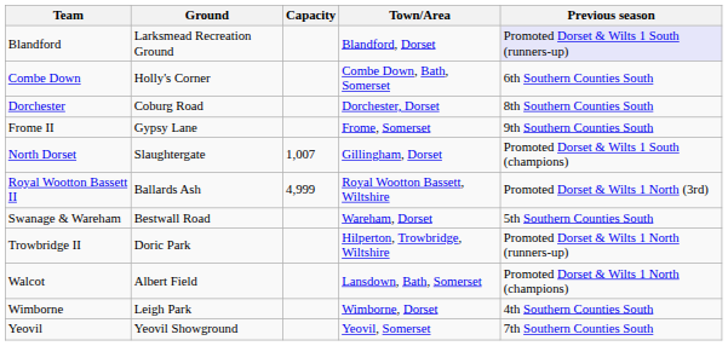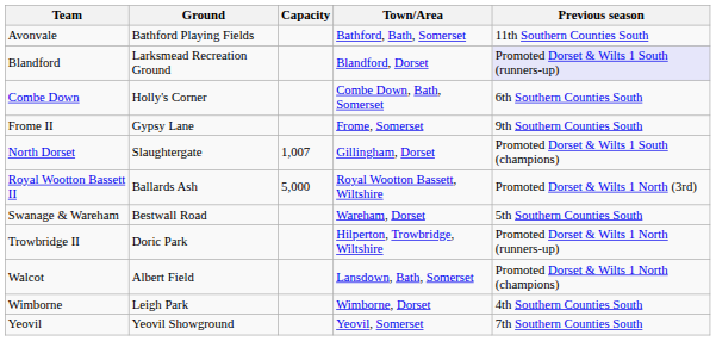+ row: Avonvale | Bathford Playing Fields | Bathford, Bath, Somerset | 11th Southern Counties South
- row: Dorchester | Coburg Road | Dorchester, Dorset | 8th Southern Counties South
Royal Wootton Bassett II | Capacity: 4,999 -> 5,000
